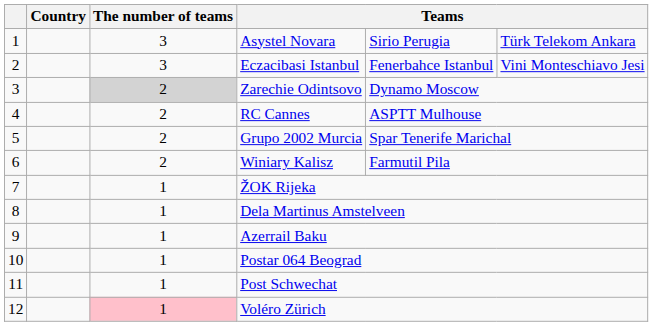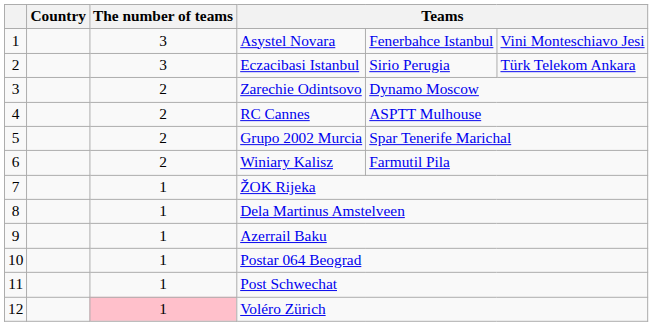Asystel Novara | column 5: Sirio Perugia -> Fenerbahce Istanbul
Asystel Novara | column 6: Türk Telekom Ankara -> Vini Monteschiavo Jesi
Eczacibasi Istanbul | column 5: Fenerbahce Istanbul -> Sirio Perugia
Eczacibasi Istanbul | column 6: Vini Monteschiavo Jesi -> Türk Telekom Ankara
Zarechie Odintsovo | The number of teams: lightgrey background -> no background
